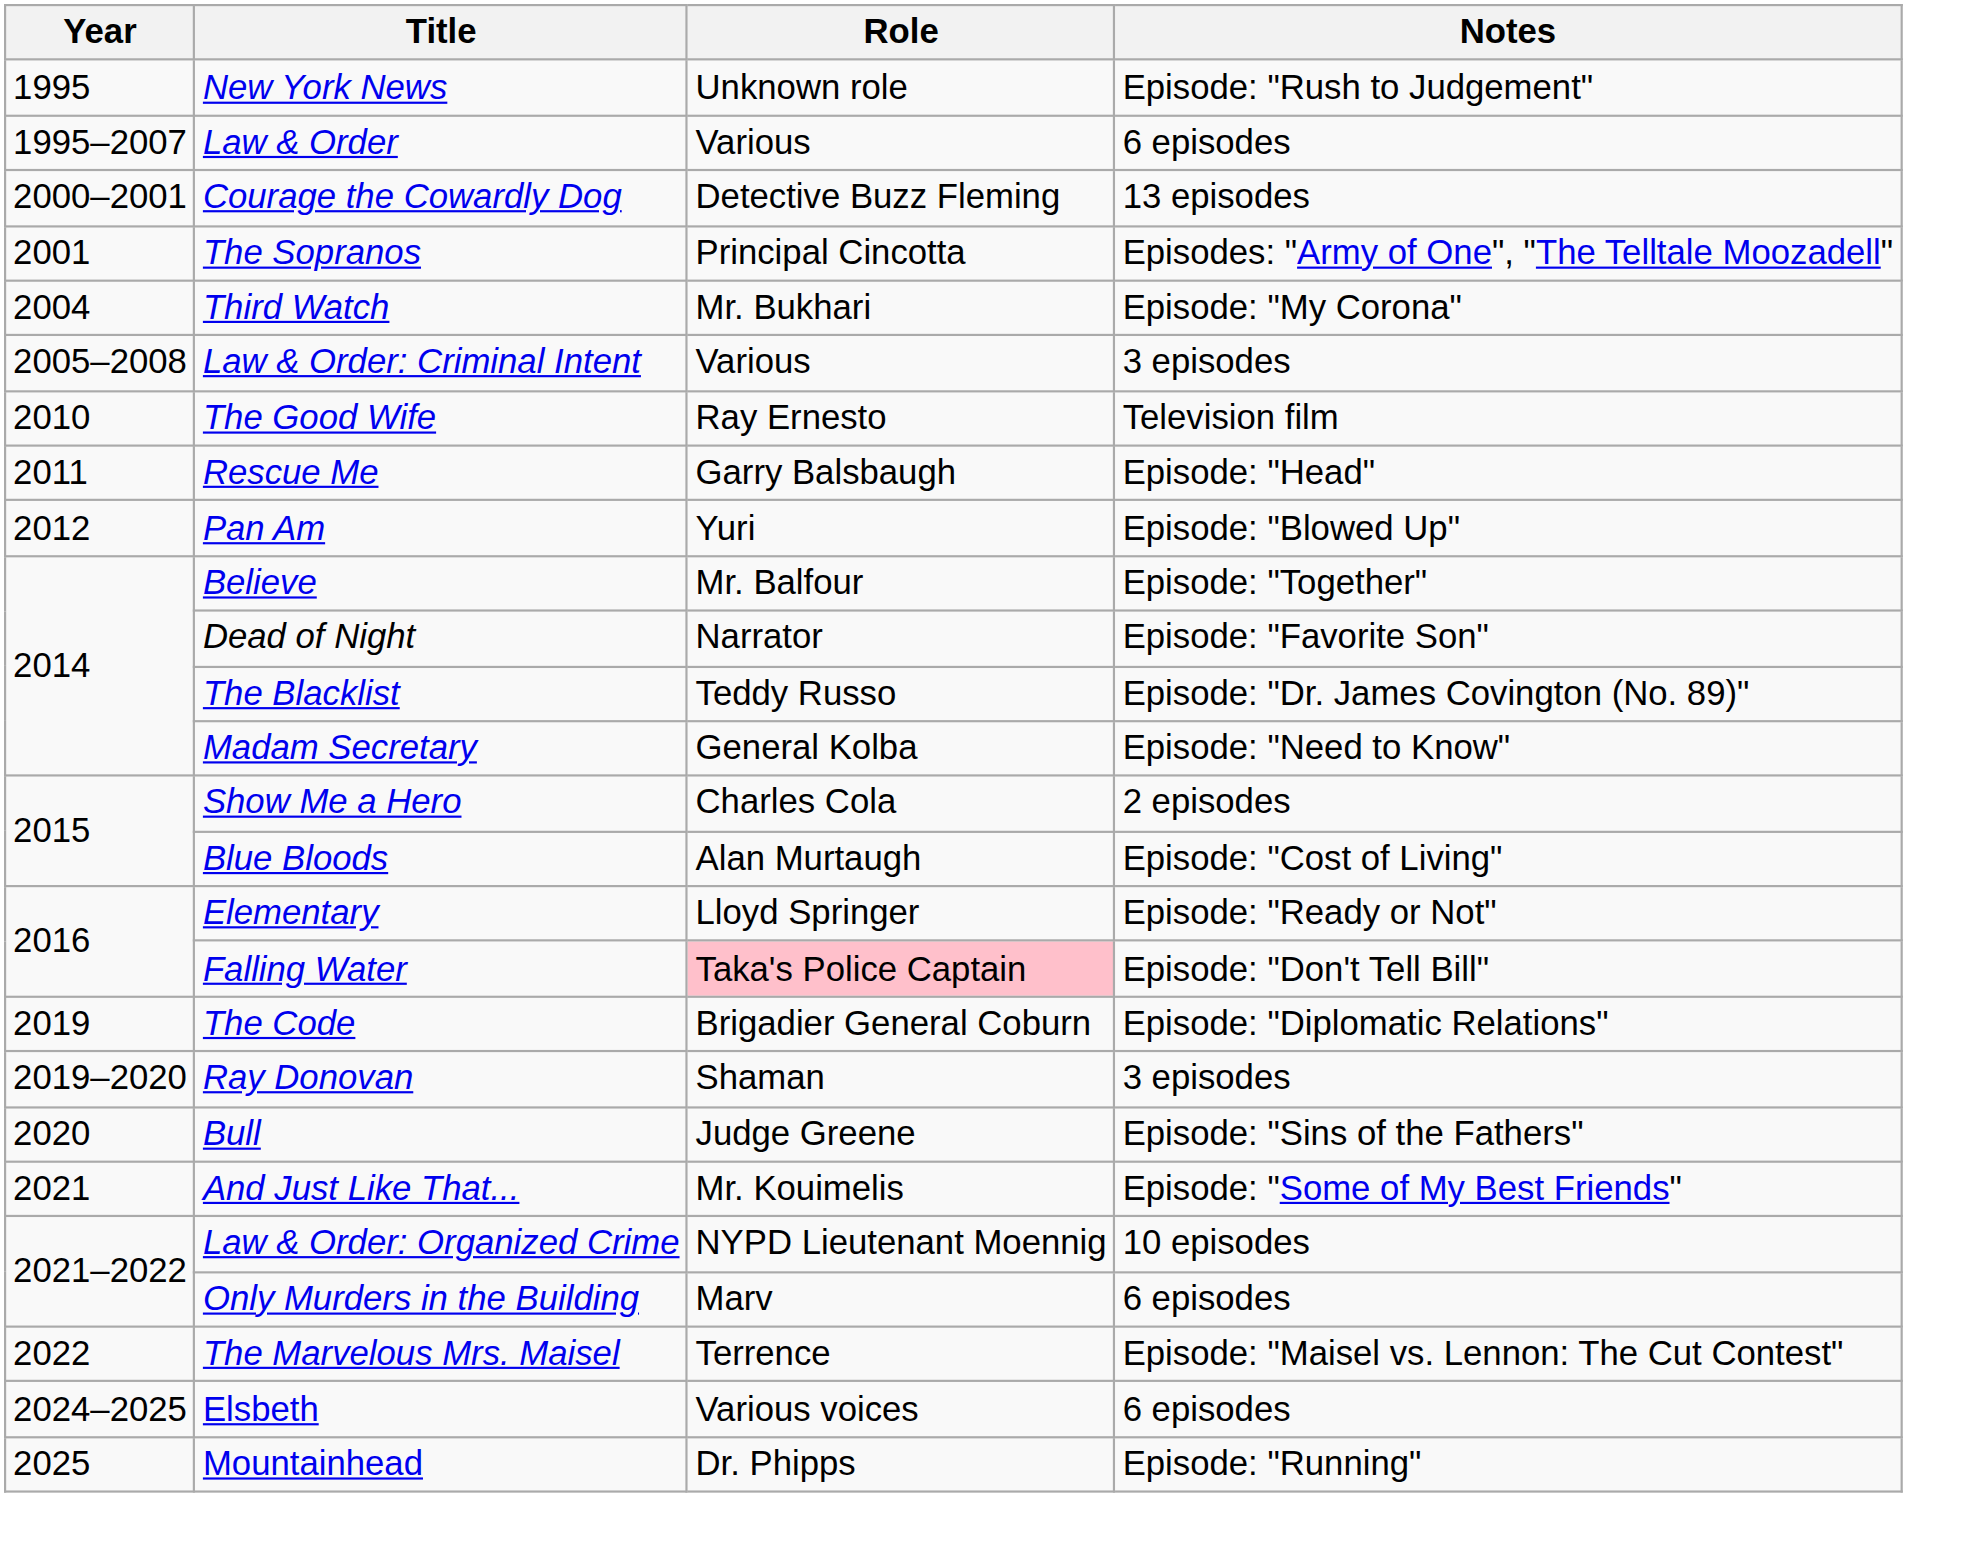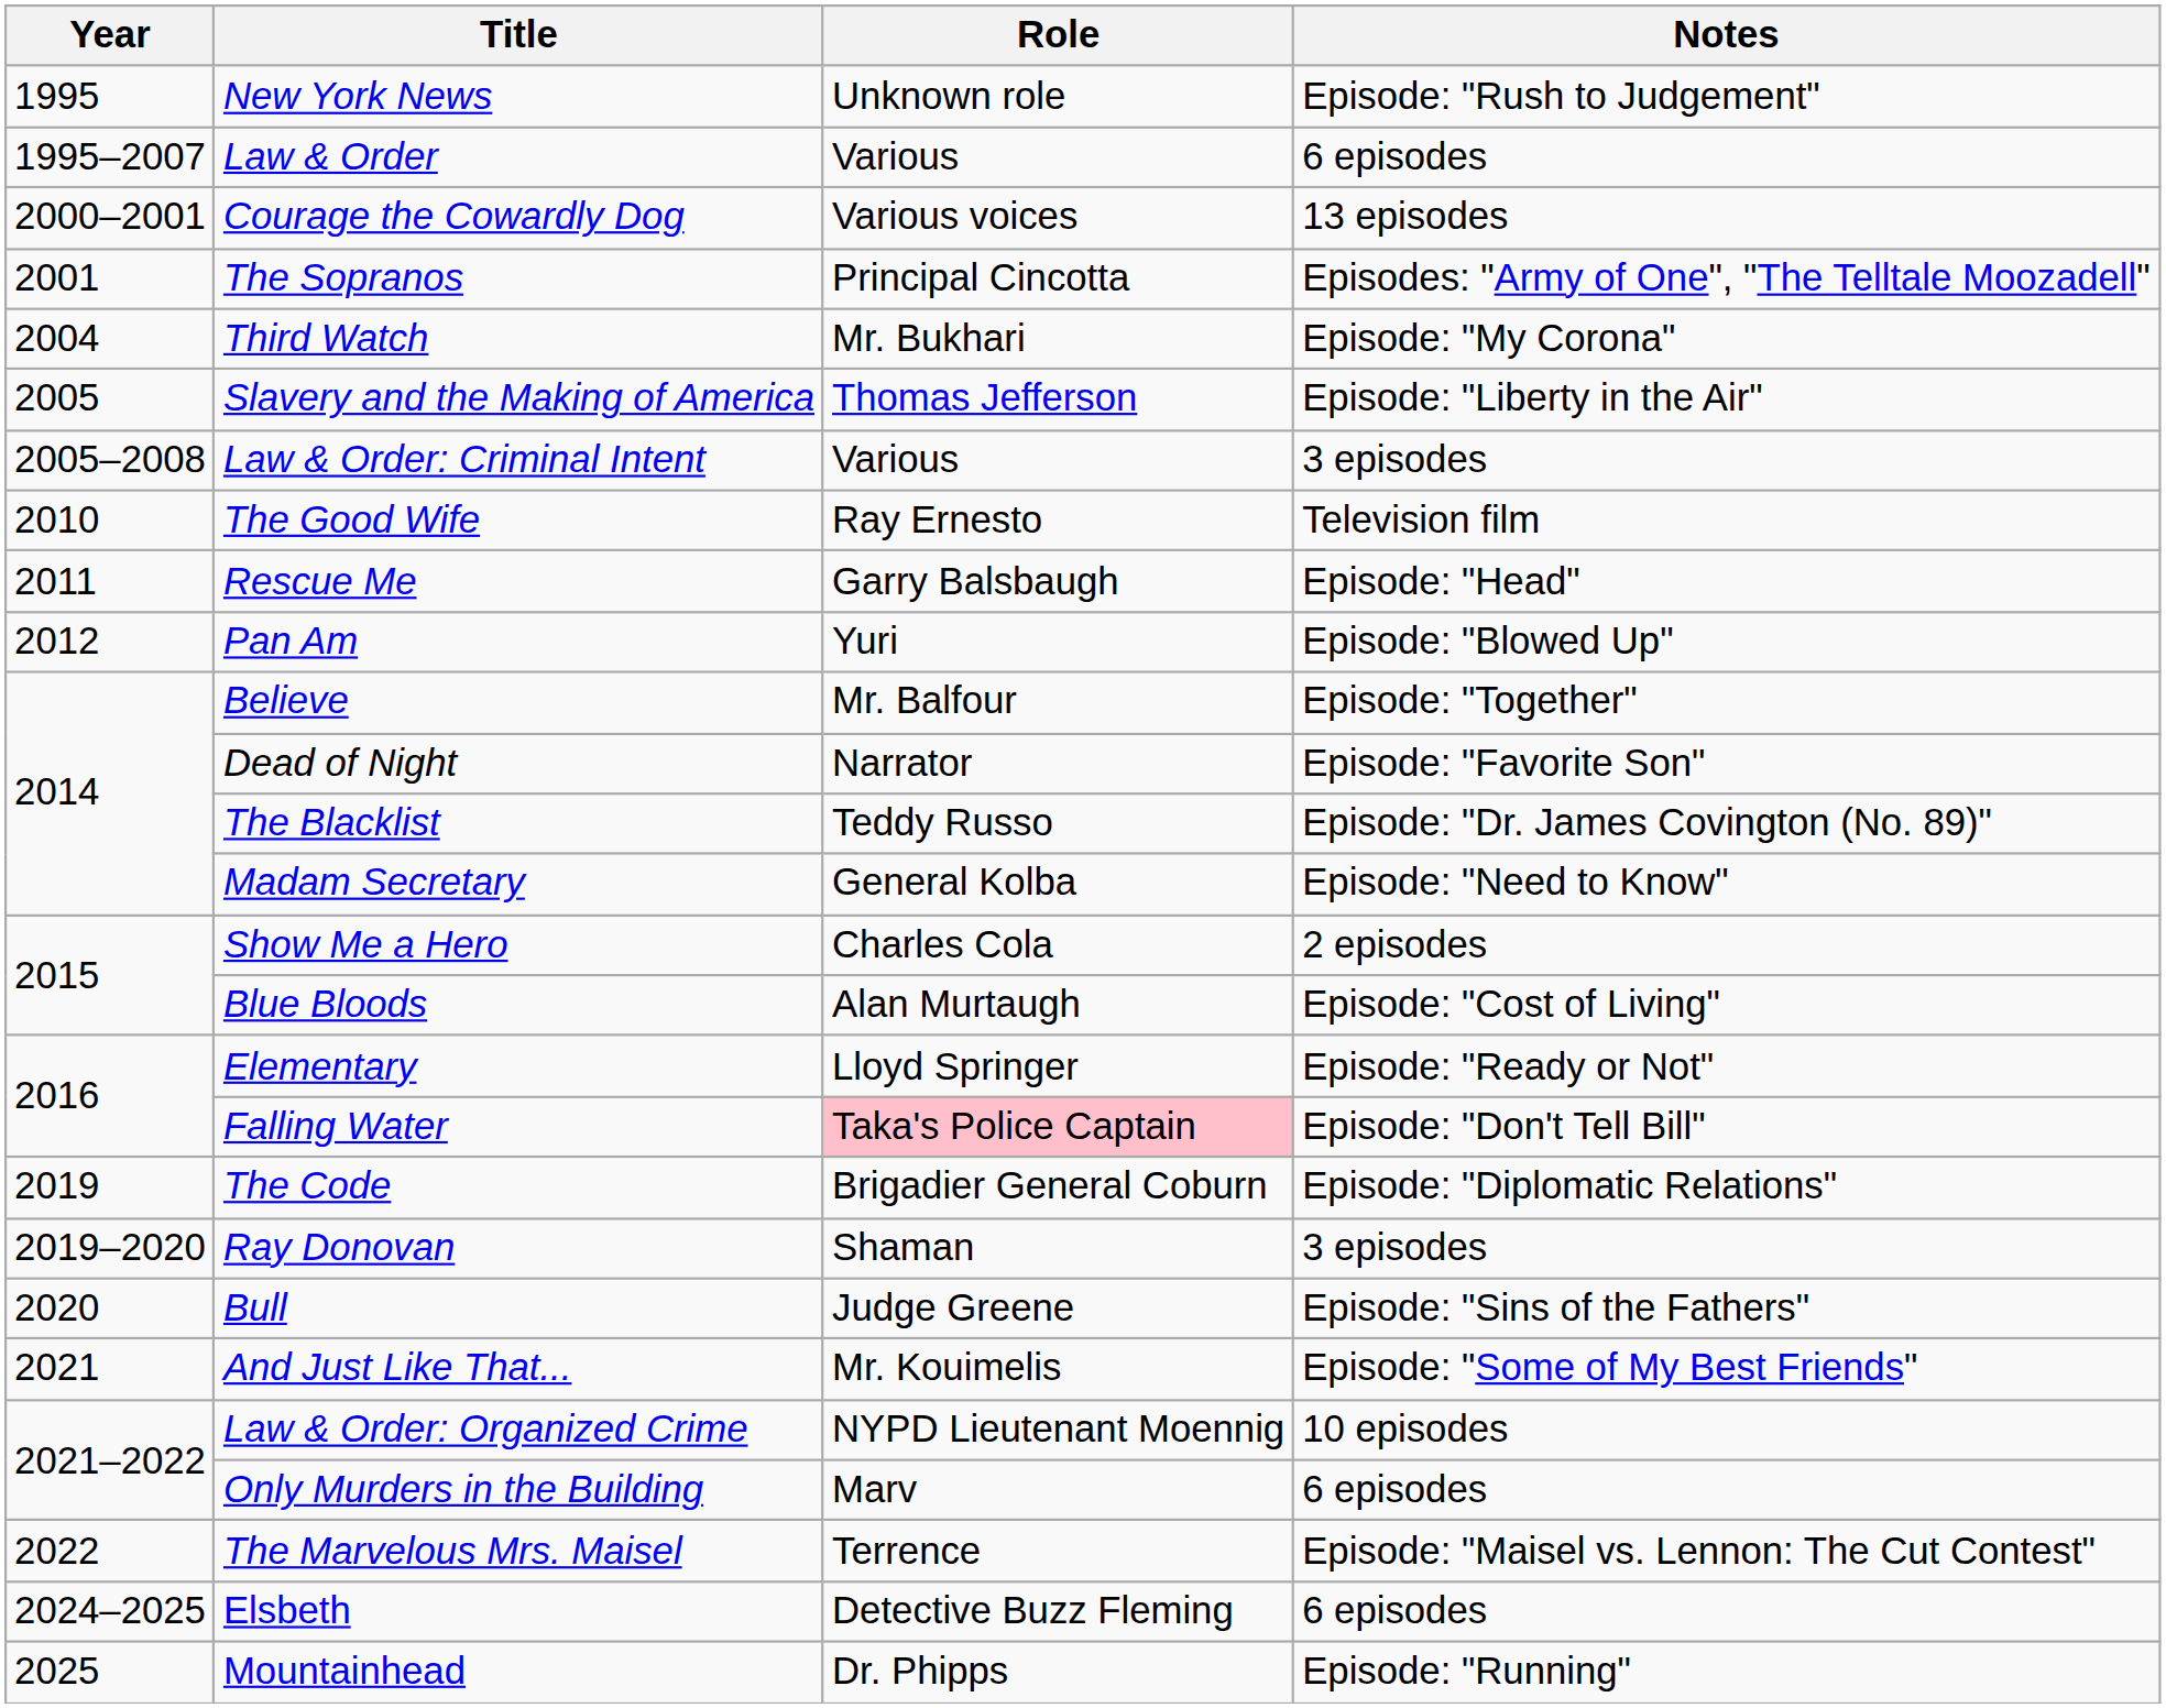Courage the Cowardly Dog | Role: Detective Buzz Fleming -> Various voices
+ row: 2005 | Slavery and the Making of America | Thomas Jefferson | Episode: "Liberty in the Air"
Elsbeth | Role: Various voices -> Detective Buzz Fleming
